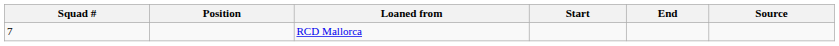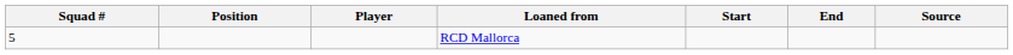+ column: Player
RCD Mallorca | Squad #: 7 -> 5
